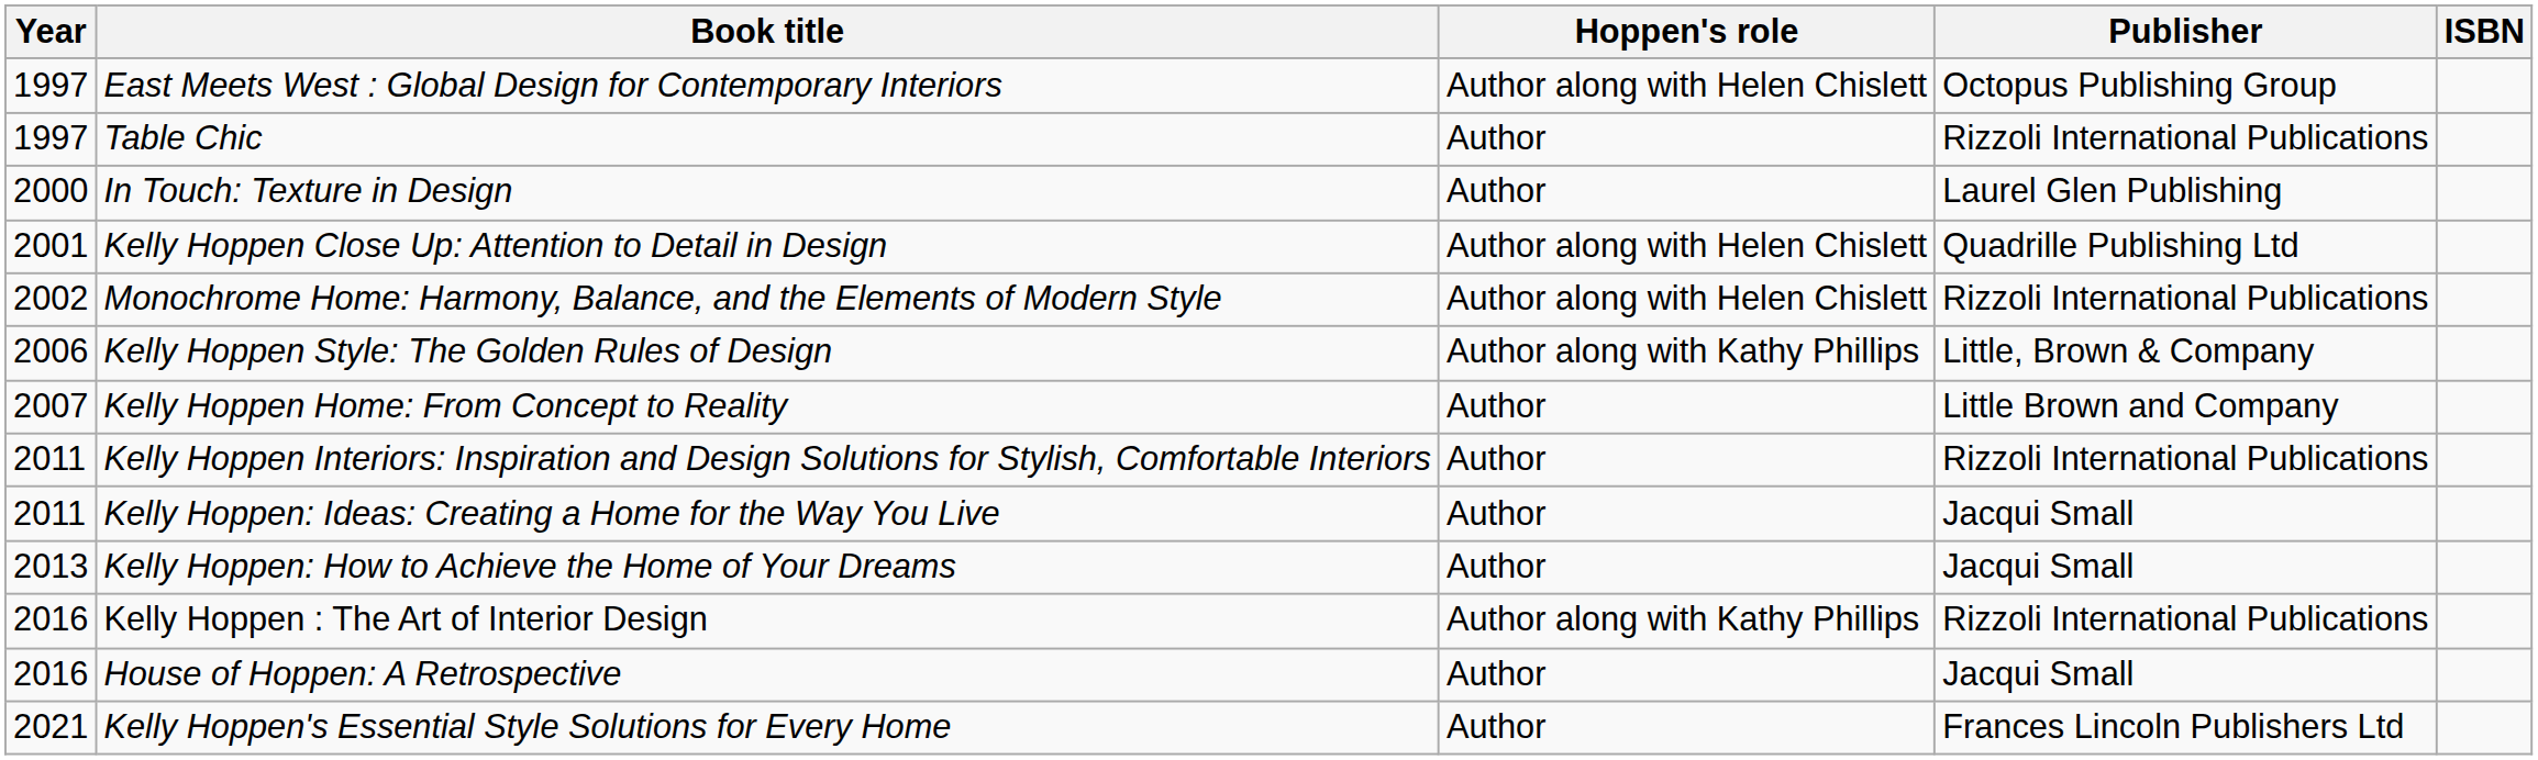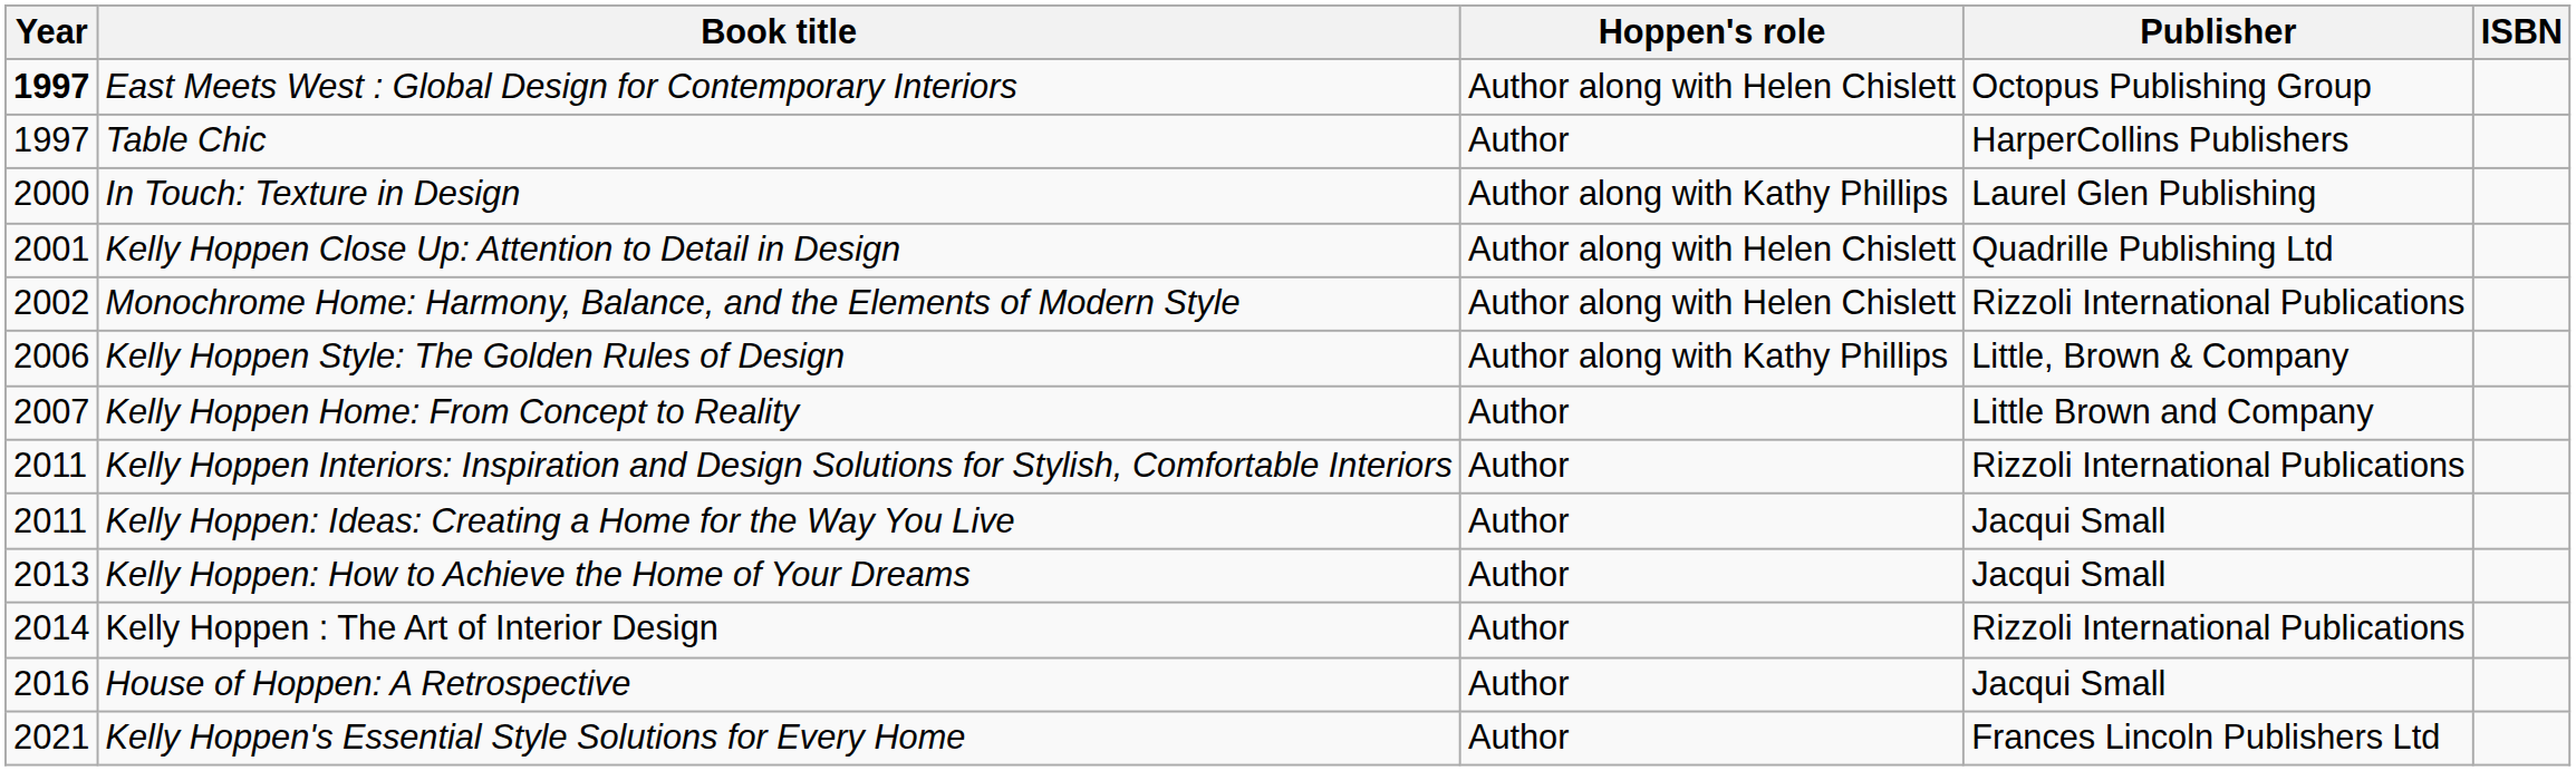East Meets West : Global Design for Contemporary Interiors | Year: normal -> bold
Table Chic | Publisher: Rizzoli International Publications -> HarperCollins Publishers
In Touch: Texture in Design | Hoppen's role: Author -> Author along with Kathy Phillips
Kelly Hoppen : The Art of Interior Design | Year: 2016 -> 2014
Kelly Hoppen : The Art of Interior Design | Hoppen's role: Author along with Kathy Phillips -> Author
